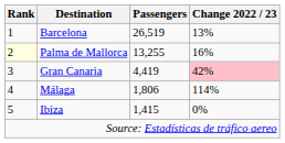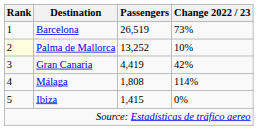Barcelona | Change 2022 / 23: 13% -> 73%
Palma de Mallorca | Passengers: 13,255 -> 13,252
Palma de Mallorca | Change 2022 / 23: 16% -> 10%
Gran Canaria | Change 2022 / 23: pink background -> no background
Málaga | Passengers: 1,806 -> 1,808
